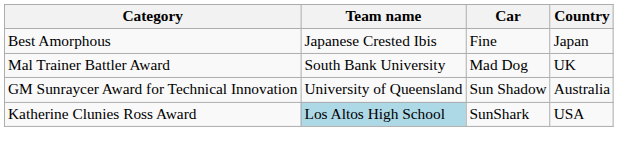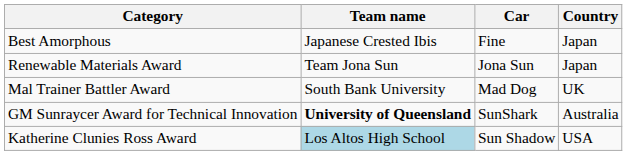+ row: Renewable Materials Award | Team Jona Sun | Jona Sun | Japan
GM Sunraycer Award for Technical Innovation | Team name: normal -> bold
GM Sunraycer Award for Technical Innovation | Car: Sun Shadow -> SunShark
Katherine Clunies Ross Award | Car: SunShark -> Sun Shadow
